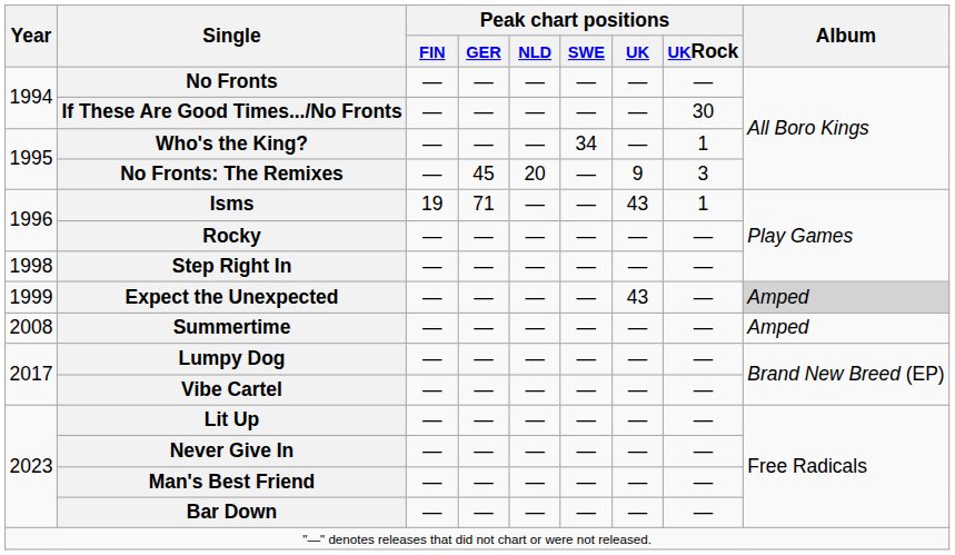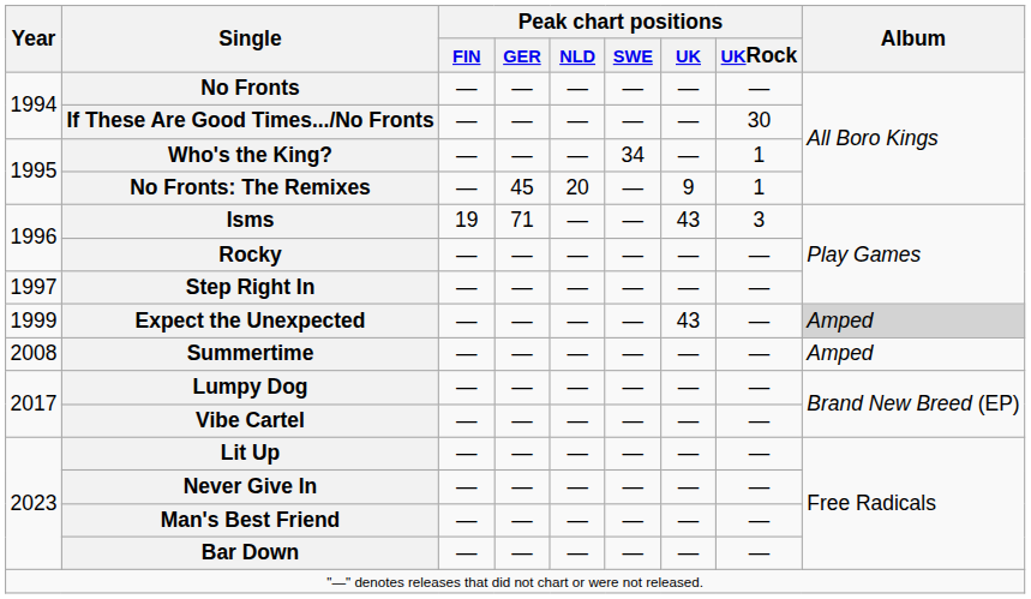No Fronts: The Remixes | Peak chart positions / UKRock: 3 -> 1
Isms | Peak chart positions / UKRock: 1 -> 3
Step Right In | Year: 1998 -> 1997
